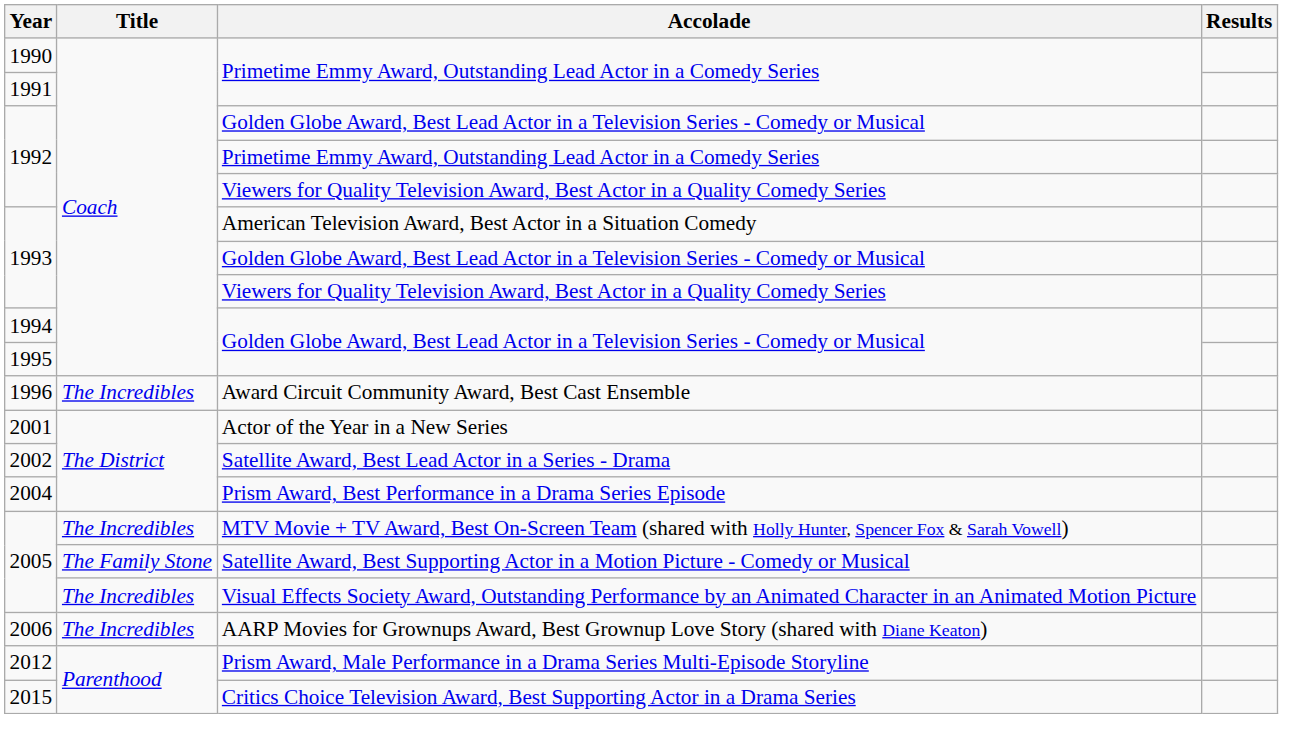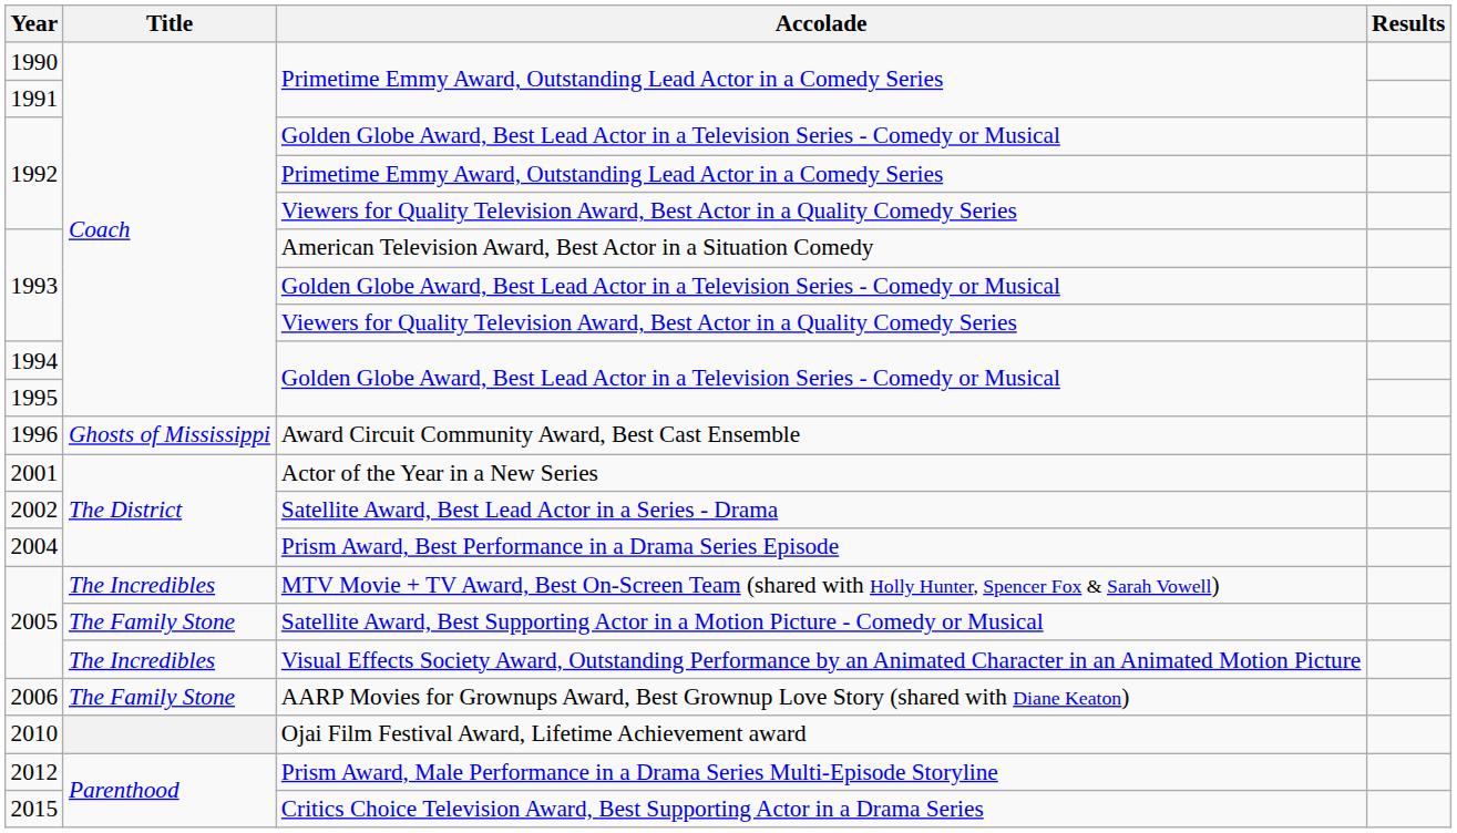1996 | Title: The Incredibles -> Ghosts of Mississippi
2006 | Title: The Incredibles -> The Family Stone
+ row: 2010 | Ojai Film Festival Award, Lifetime Achievement award
